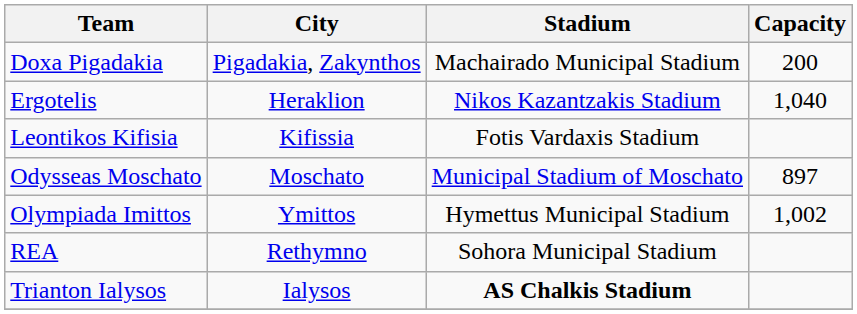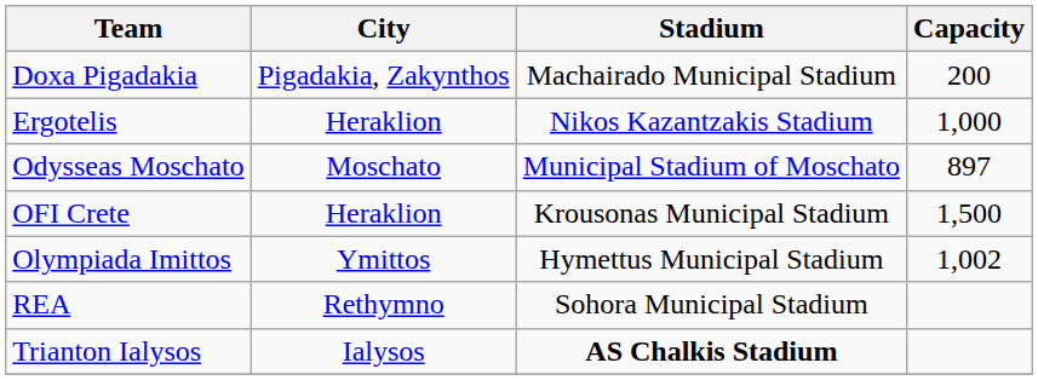Ergotelis | Capacity: 1,040 -> 1,000
- row: Leontikos Kifisia | Kifissia | Fotis Vardaxis Stadium
+ row: OFI Crete | Heraklion | Krousonas Municipal Stadium | 1,500
